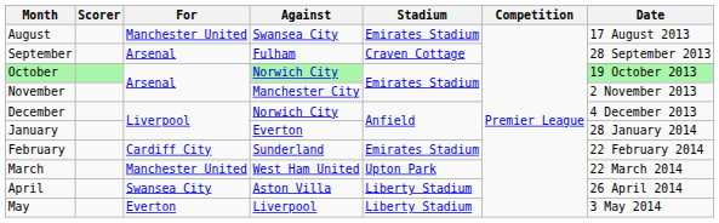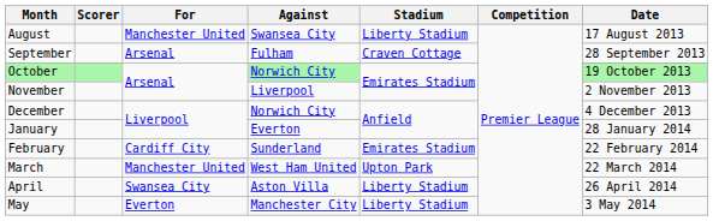August | Stadium: Emirates Stadium -> Liberty Stadium
November | Against: Manchester City -> Liverpool
May | Against: Liverpool -> Manchester City
